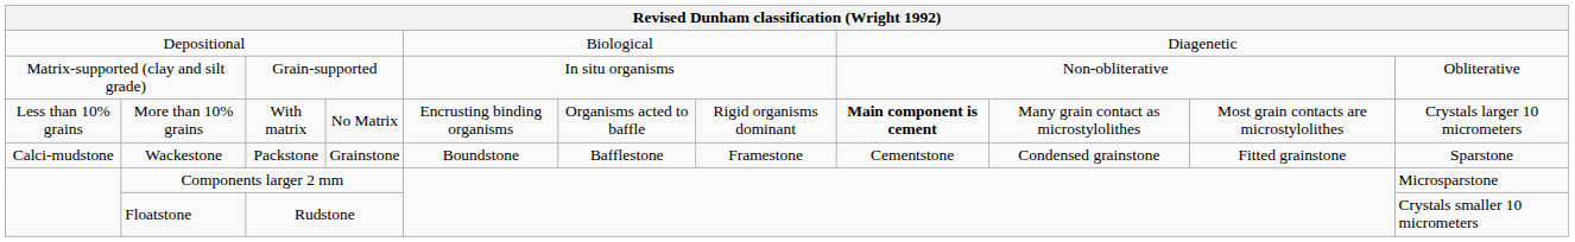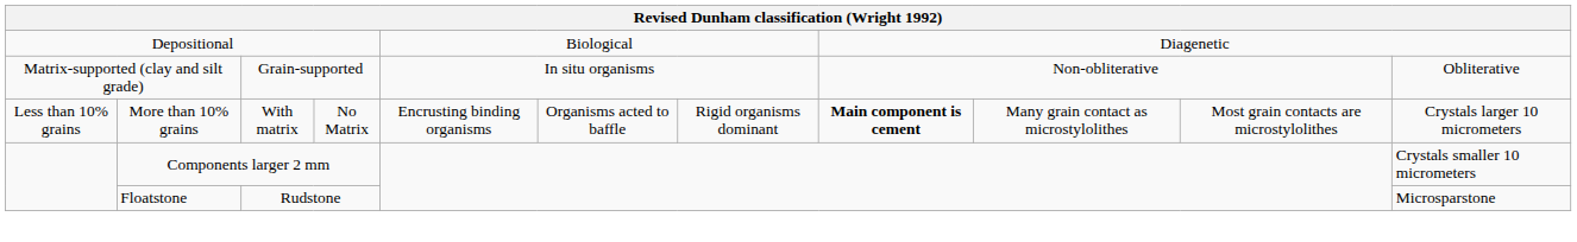- row: Calci-mudstone | Wackestone | Packstone | Grainstone | Boundstone | Bafflestone | Framestone | Cementstone | Condensed grainstone | Fitted grainstone | Sparstone
Components larger 2 mm | column 11: Microsparstone -> Crystals smaller 10 micrometers
Floatstone | column 11: Crystals smaller 10 micrometers -> Microsparstone
